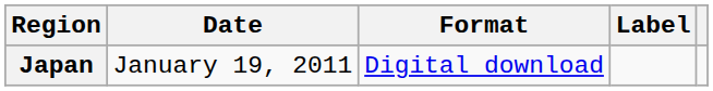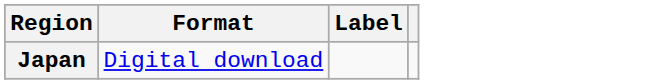- column: Date | January 19, 2011
